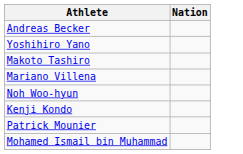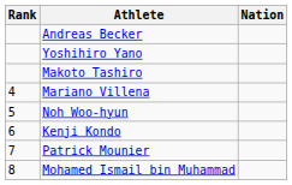+ column: Rank | 4 | 5 | 6 | 7 | 8
